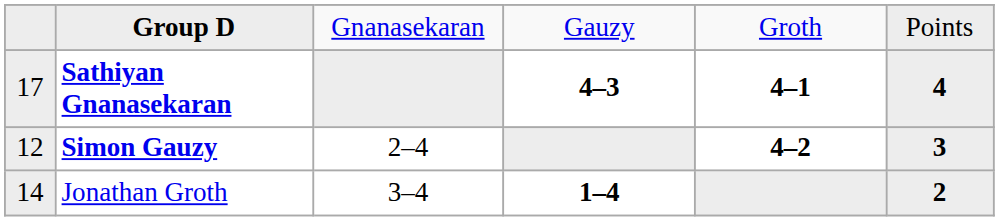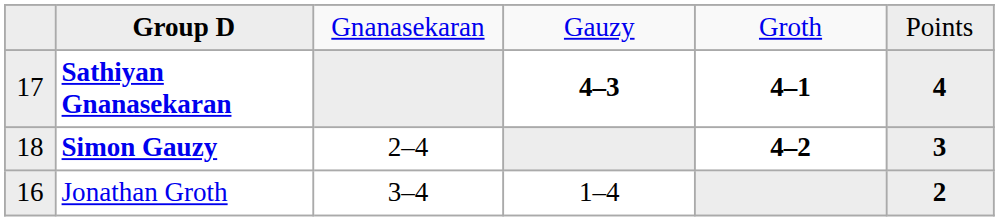Simon Gauzy | column 1: 12 -> 18
Jonathan Groth | column 1: 14 -> 16
Jonathan Groth | column 4: bold -> normal
